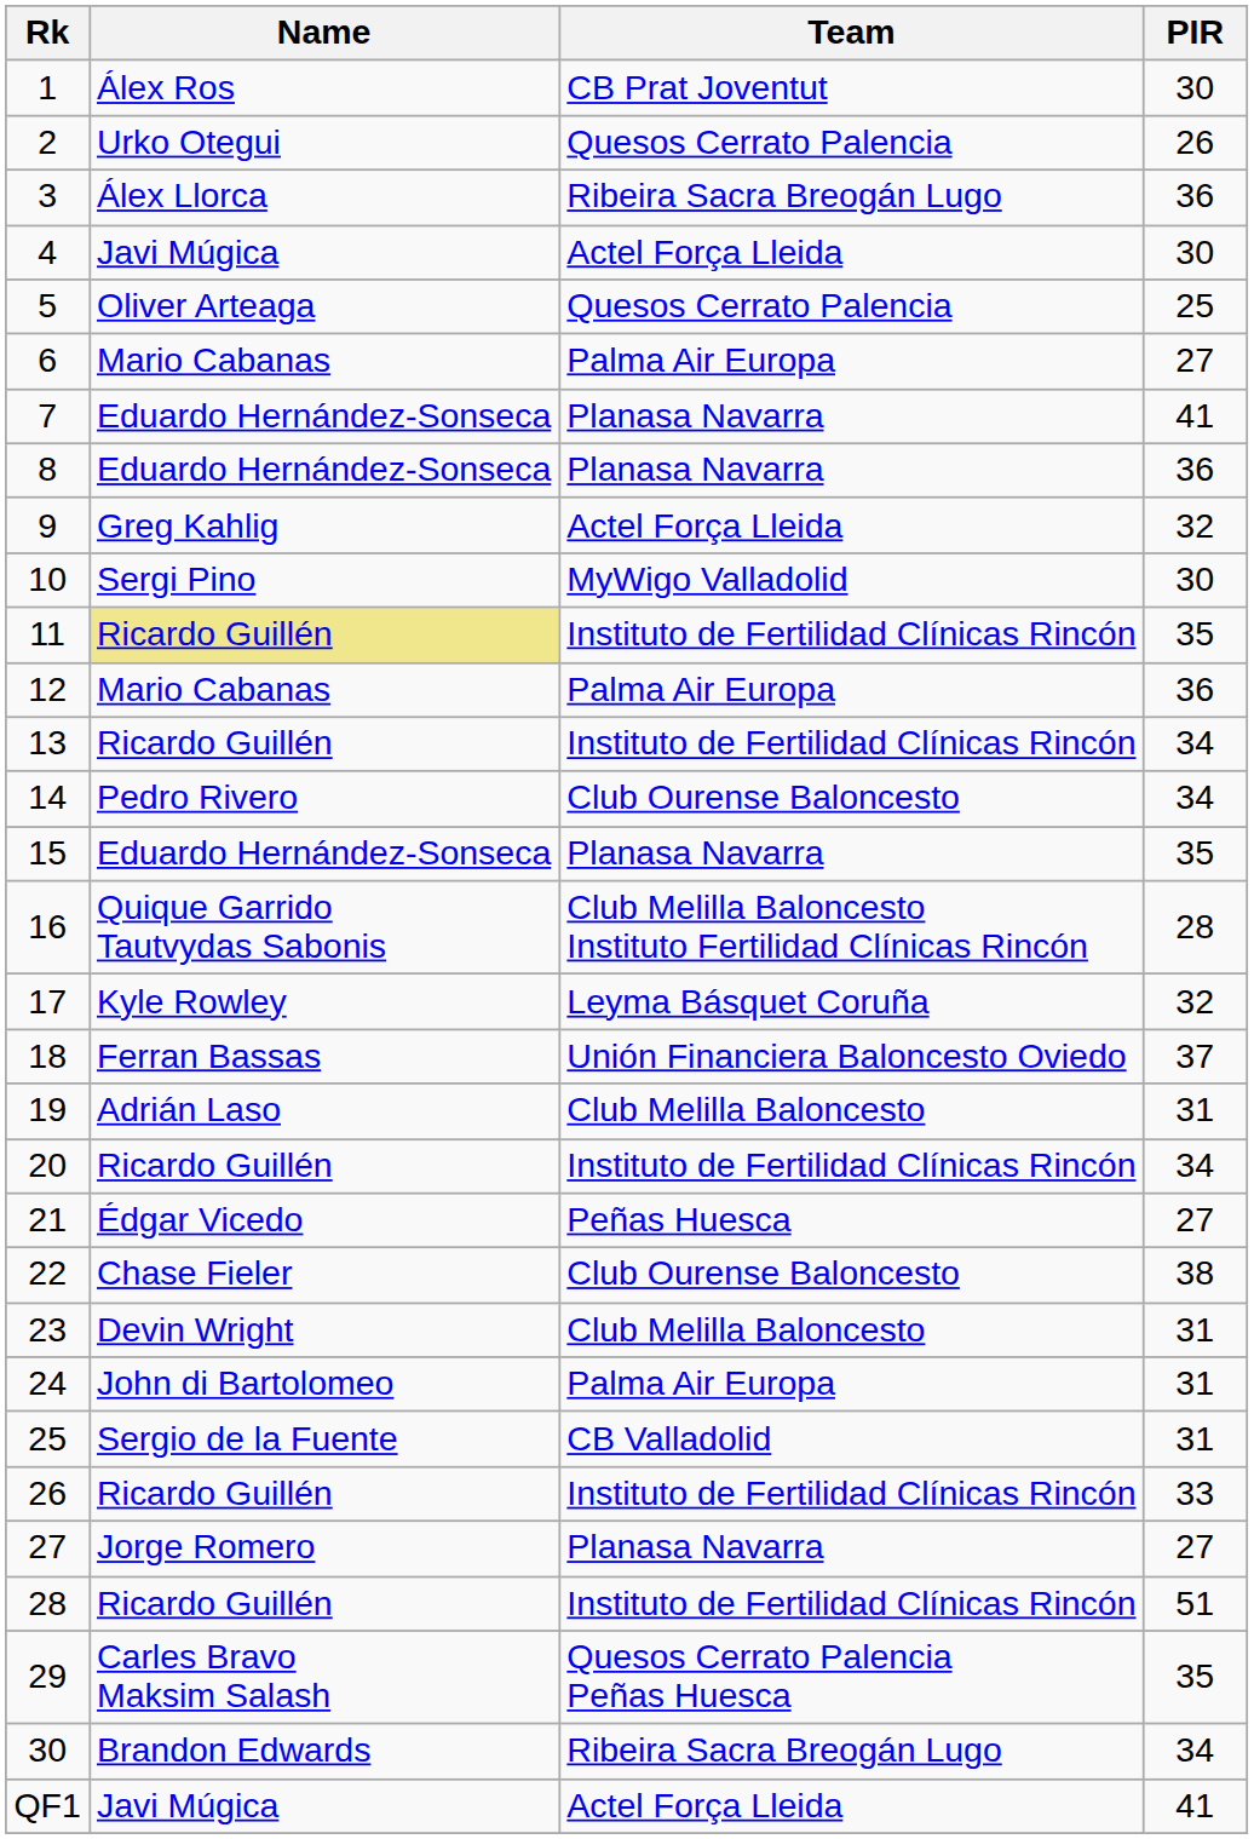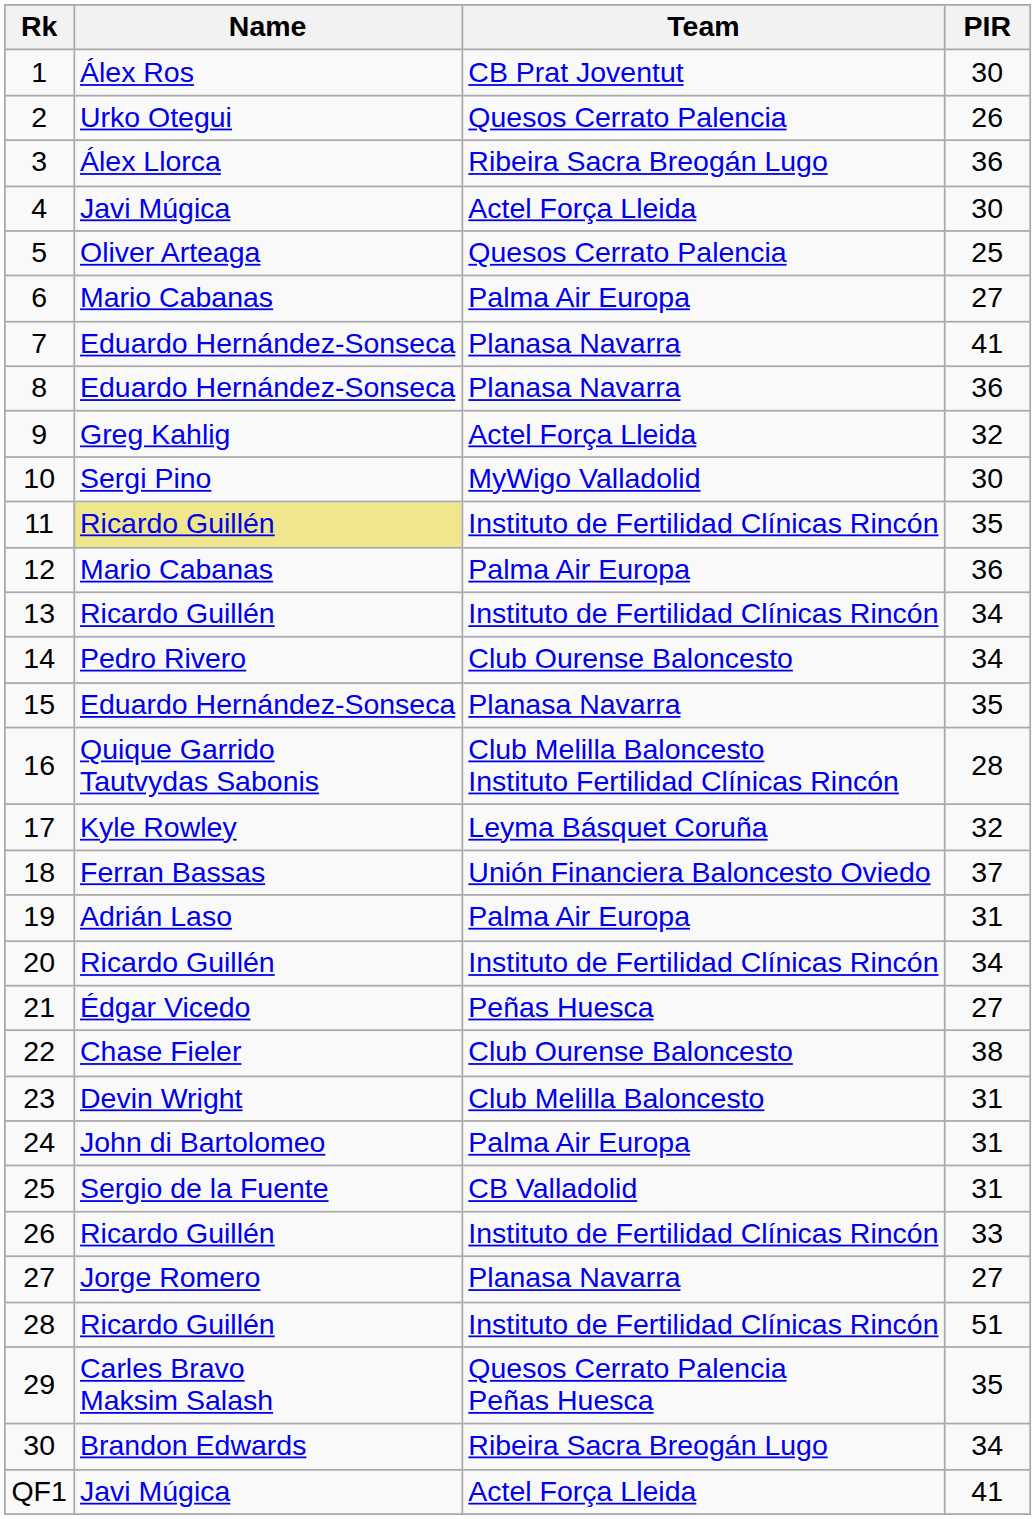19 | Team: Club Melilla Baloncesto -> Palma Air Europa
